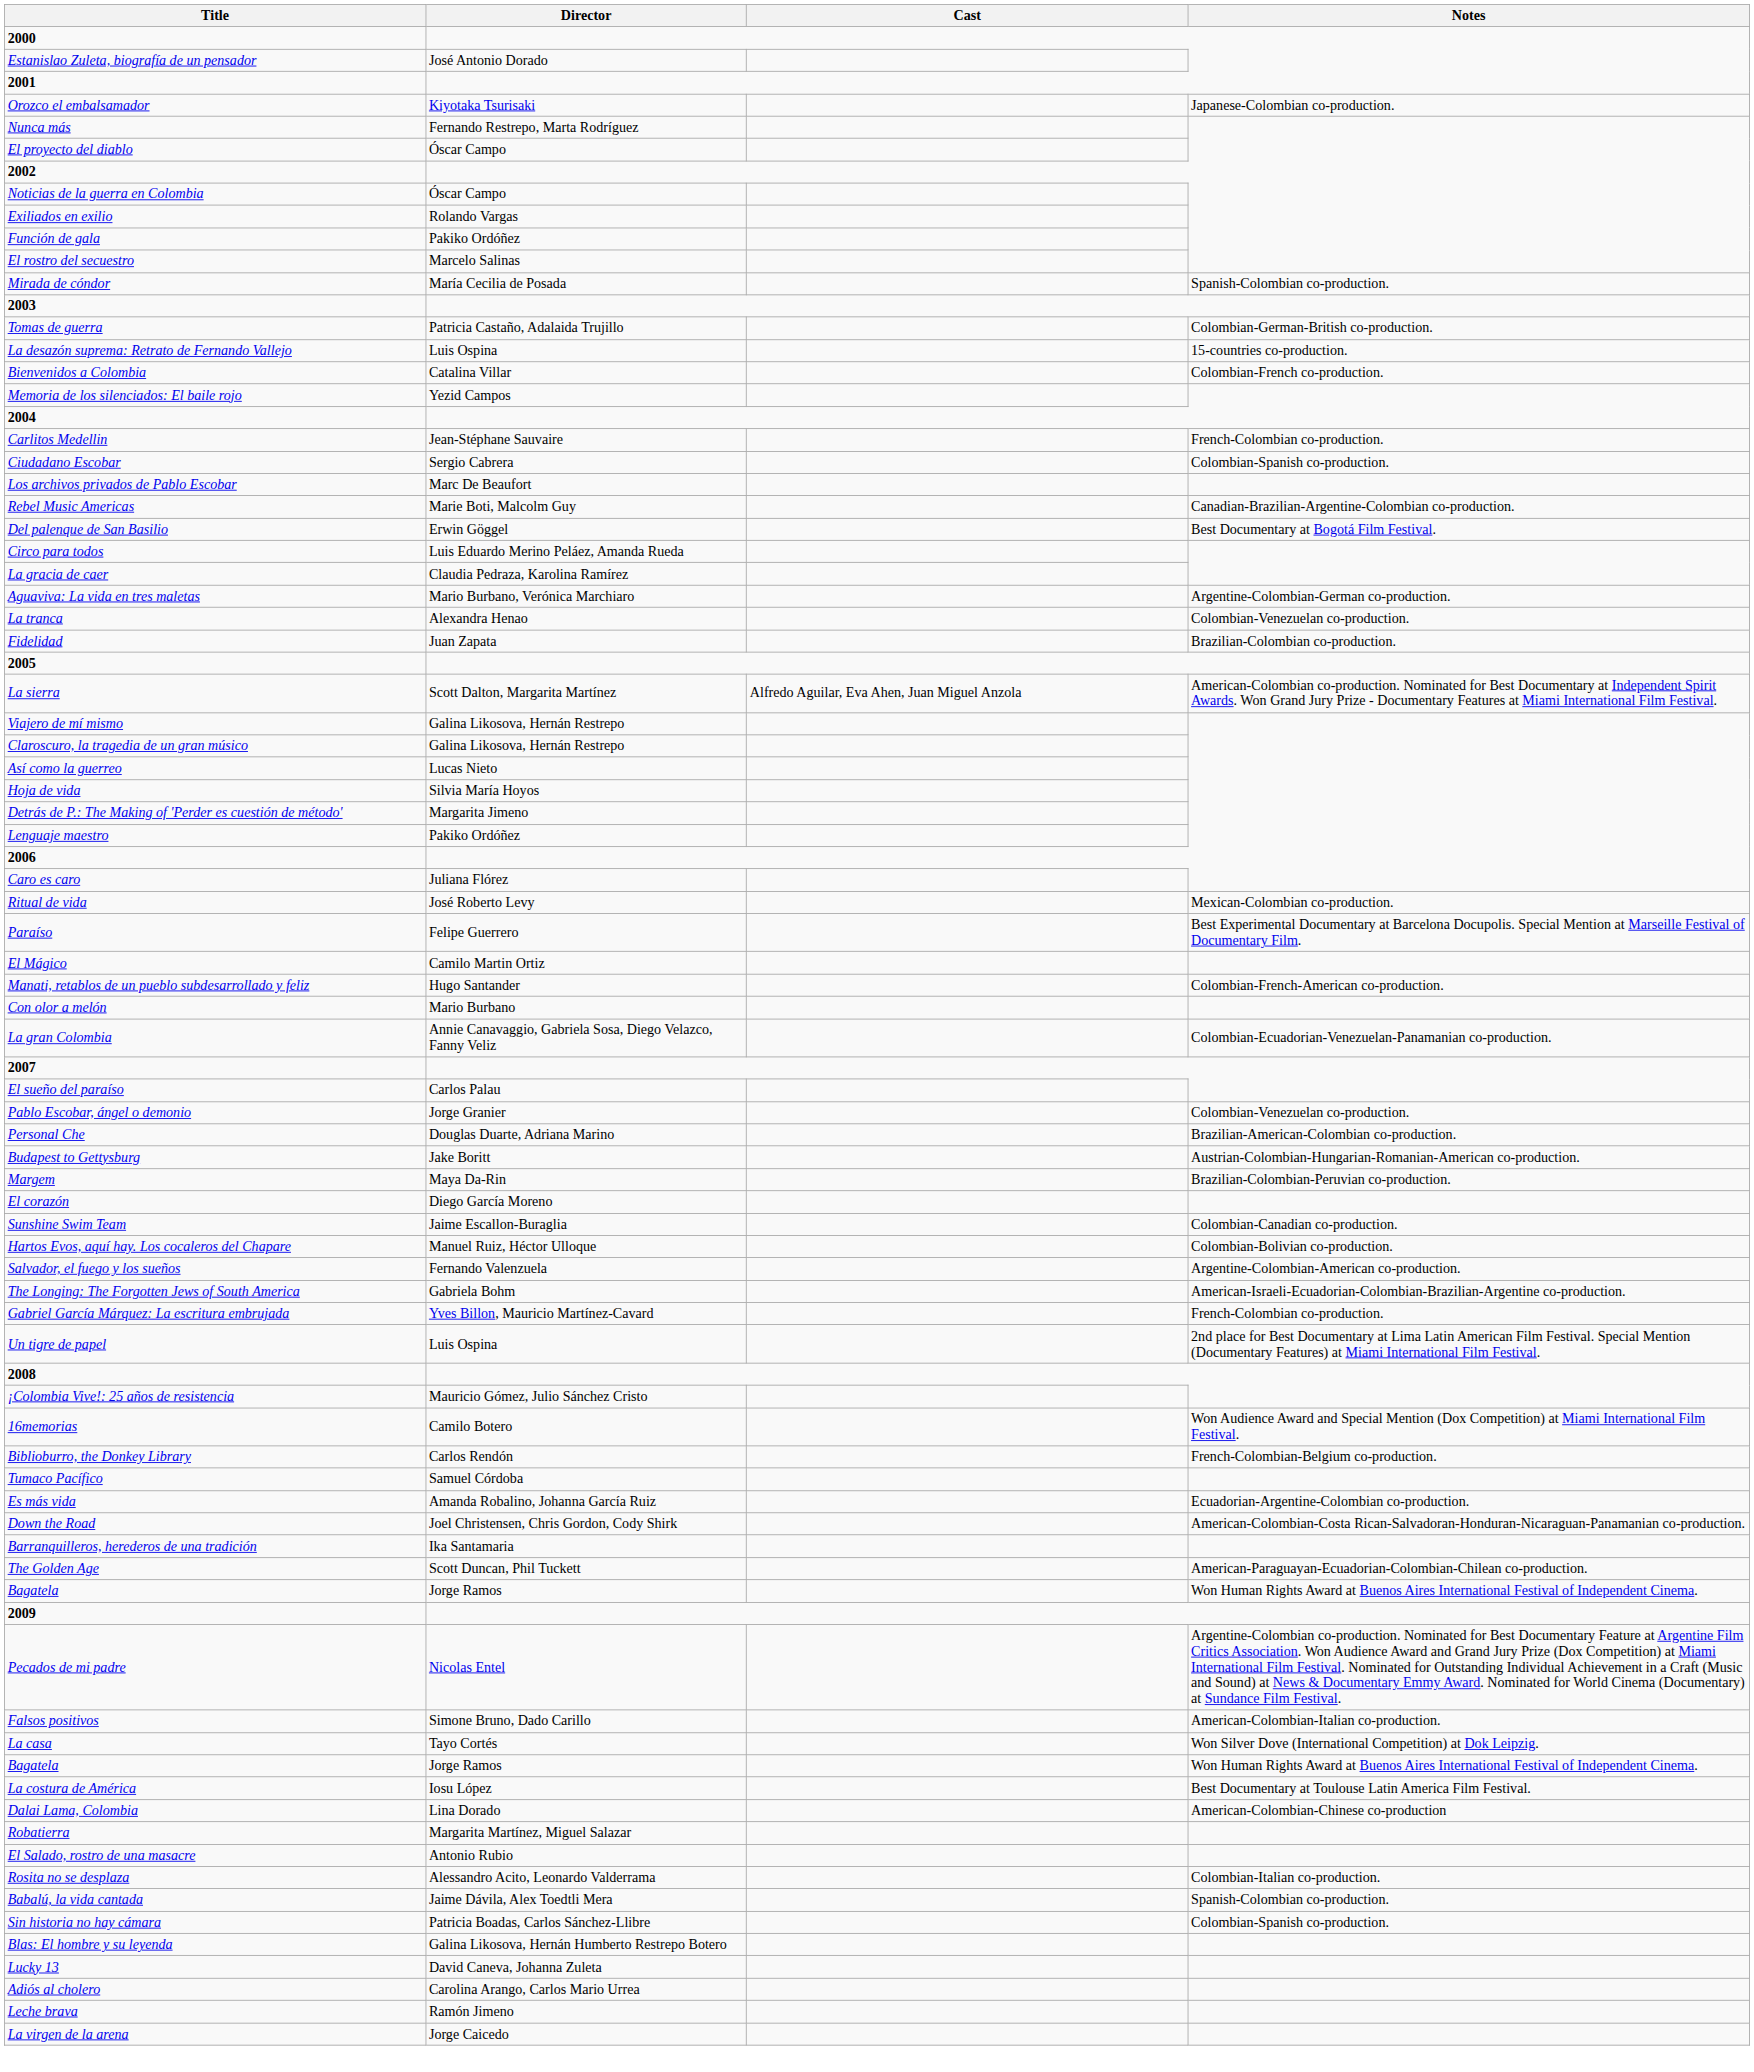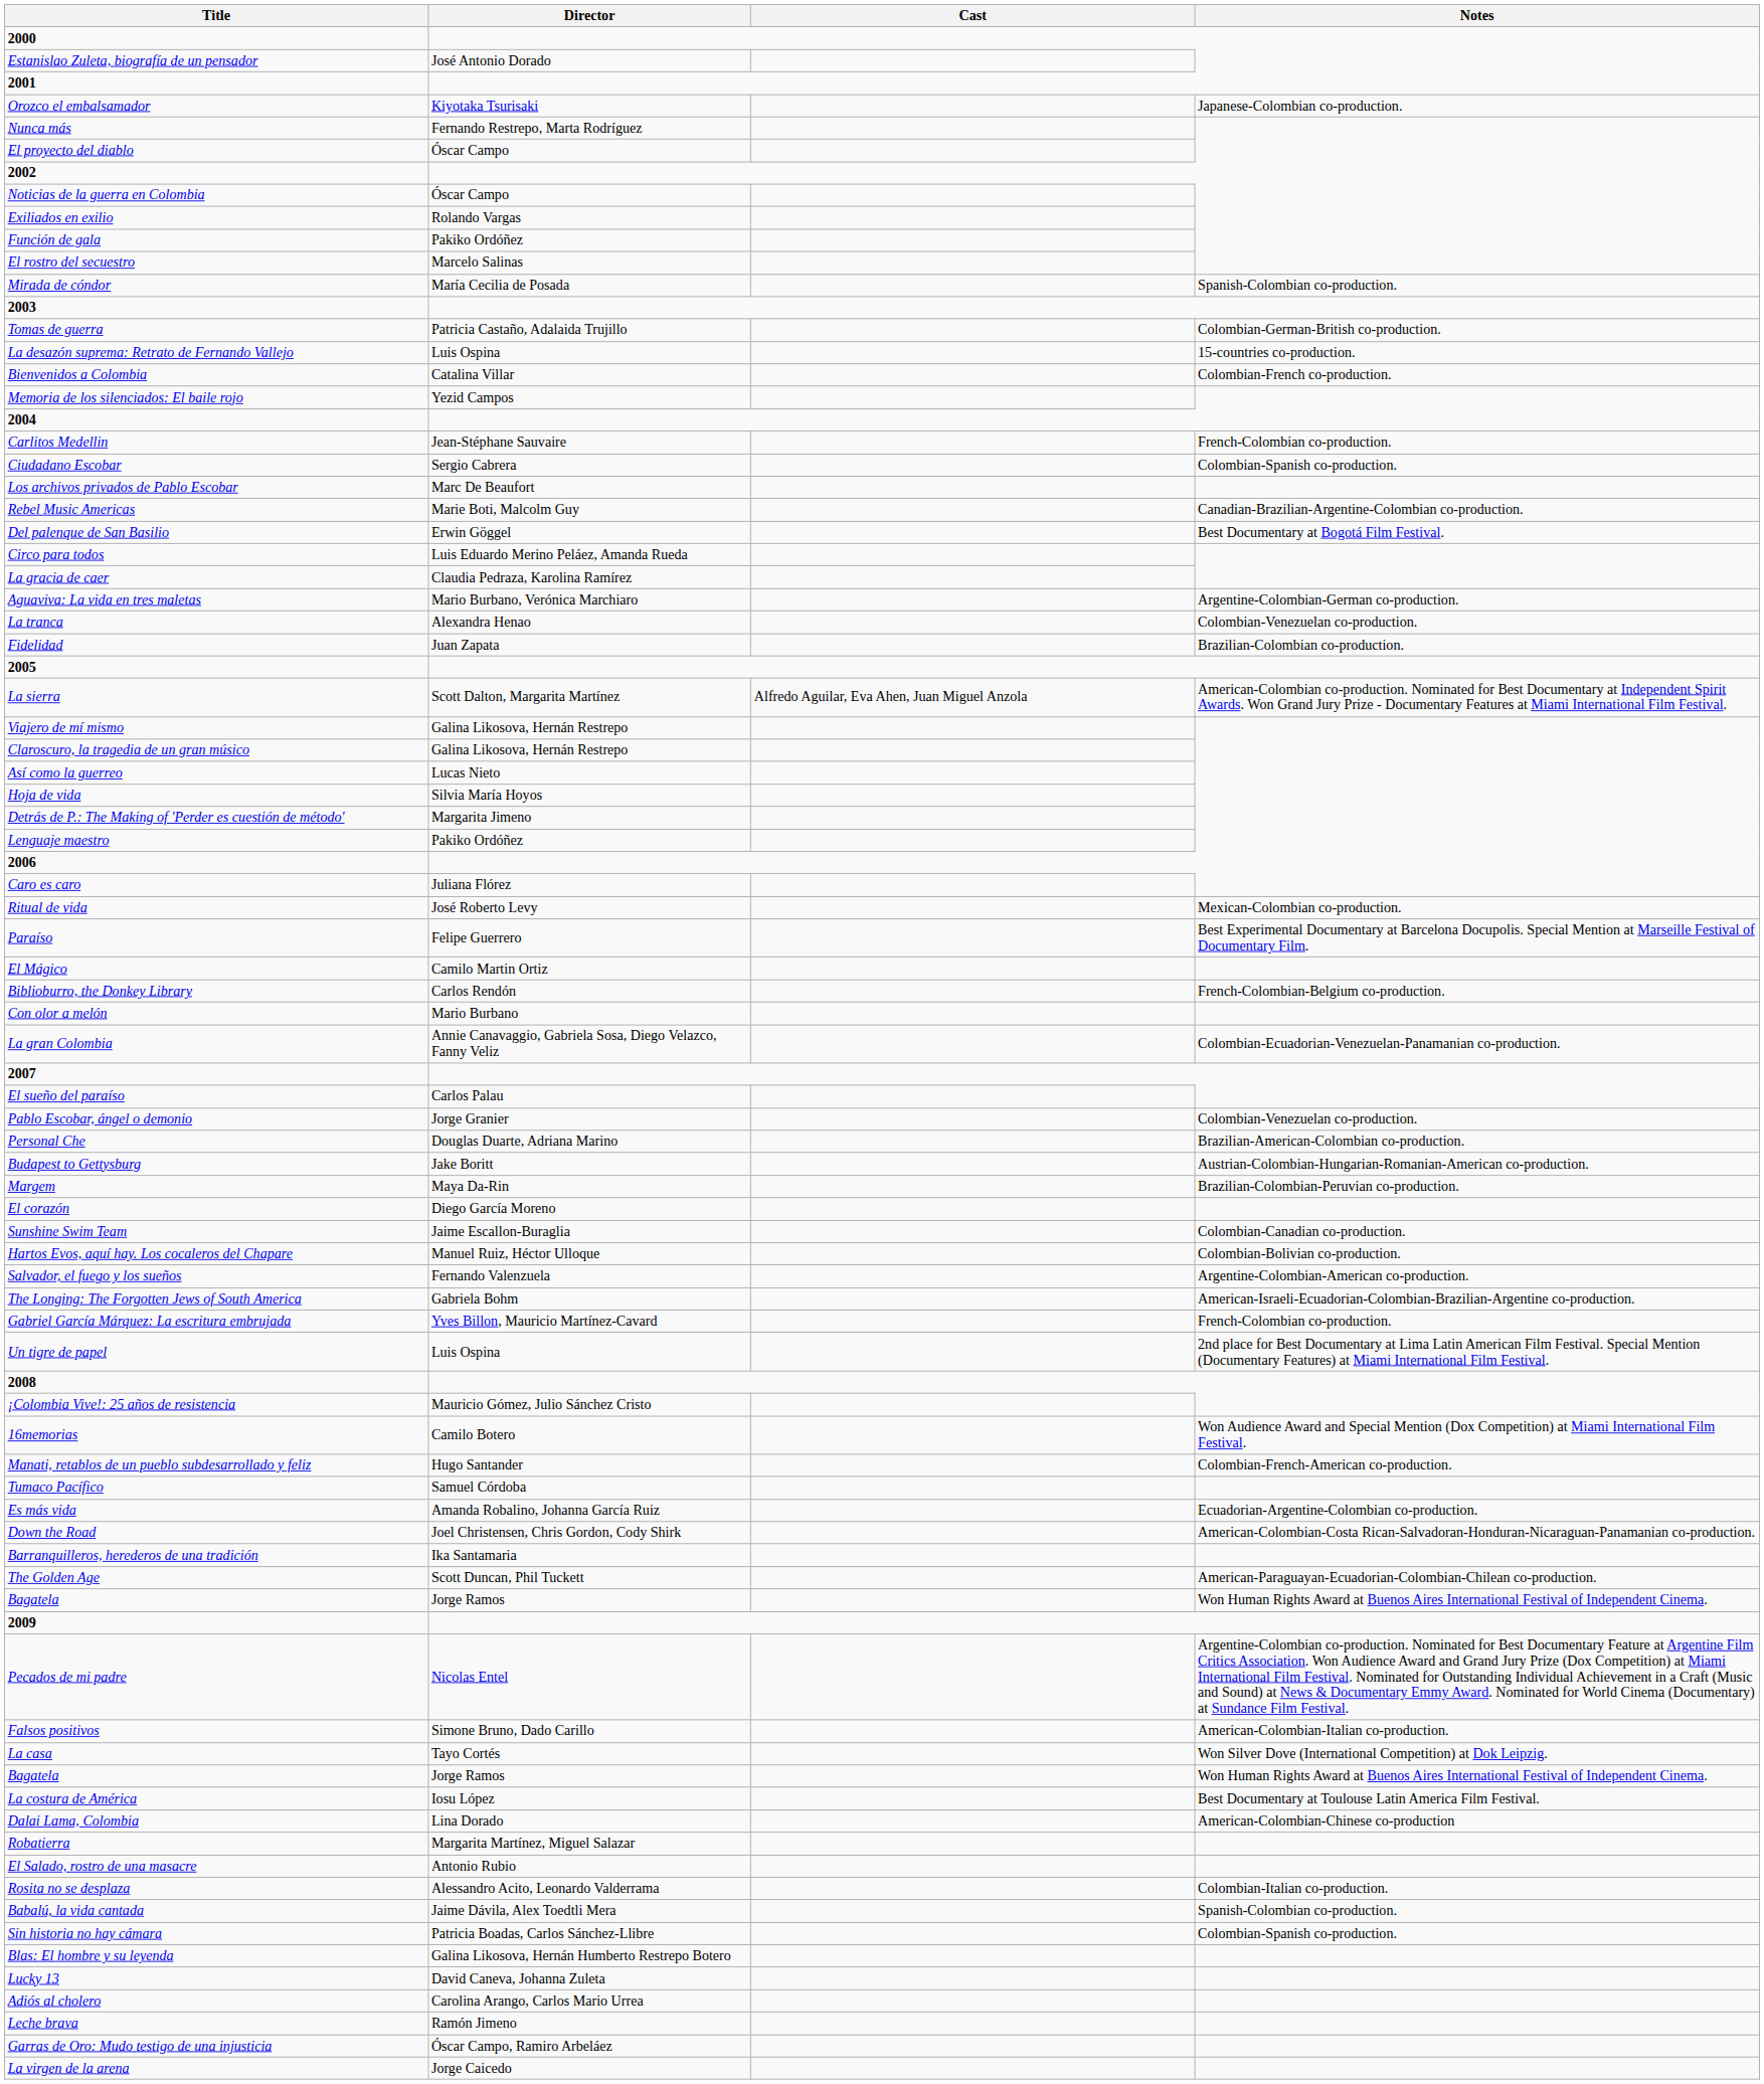rows swapped: Manati, retablos de un pueblo subdesarrollado y feliz <-> Biblioburro, the Donkey Library
+ row: Garras de Oro: Mudo testigo de una injusticia | Óscar Campo, Ramiro Arbeláez
